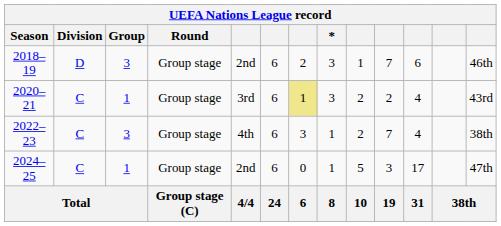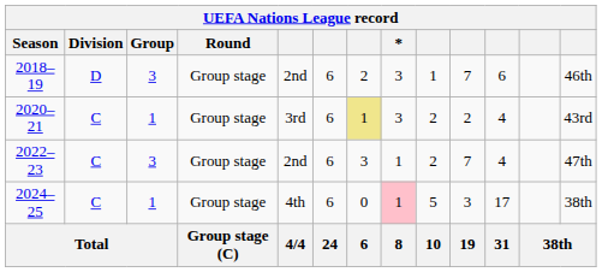2022–23 | column 5: 4th -> 2nd
2022–23 | column 13: 38th -> 47th
2024–25 | column 5: 2nd -> 4th
2024–25 | *: no background -> pink background
2024–25 | column 13: 47th -> 38th
